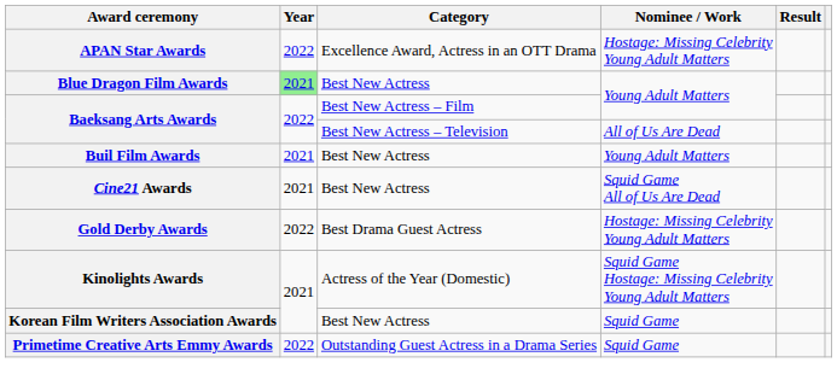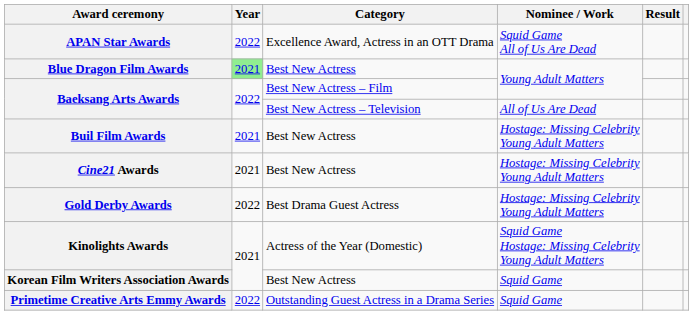APAN Star Awards | Nominee / Work: Hostage: Missing Celebrity Young Adult Matters -> Squid Game All of Us Are Dead
Buil Film Awards | Nominee / Work: Young Adult Matters -> Hostage: Missing Celebrity Young Adult Matters
Cine21 Awards | Nominee / Work: Squid Game All of Us Are Dead -> Hostage: Missing Celebrity Young Adult Matters
